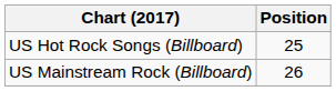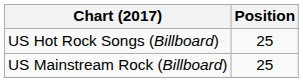US Mainstream Rock (Billboard) | Position: 26 -> 25
